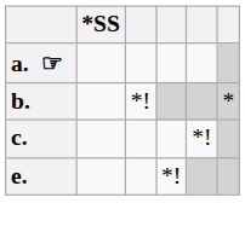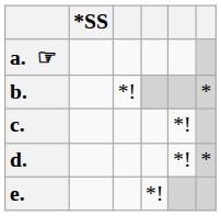+ row: d. | *! | *
